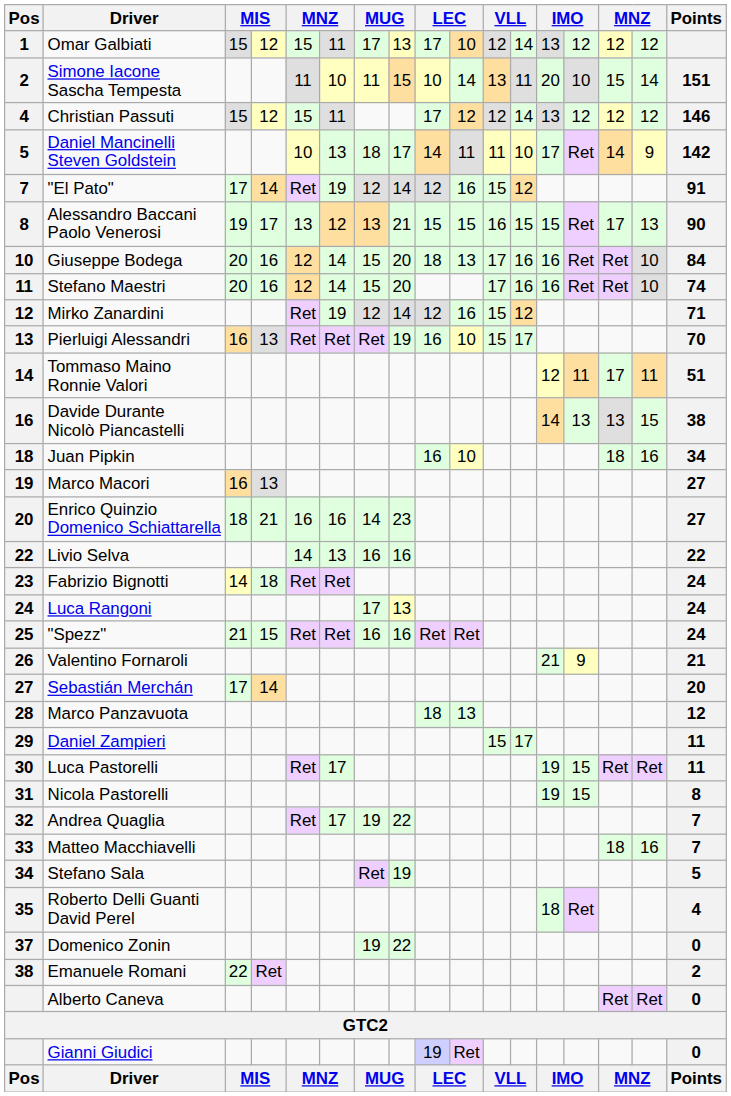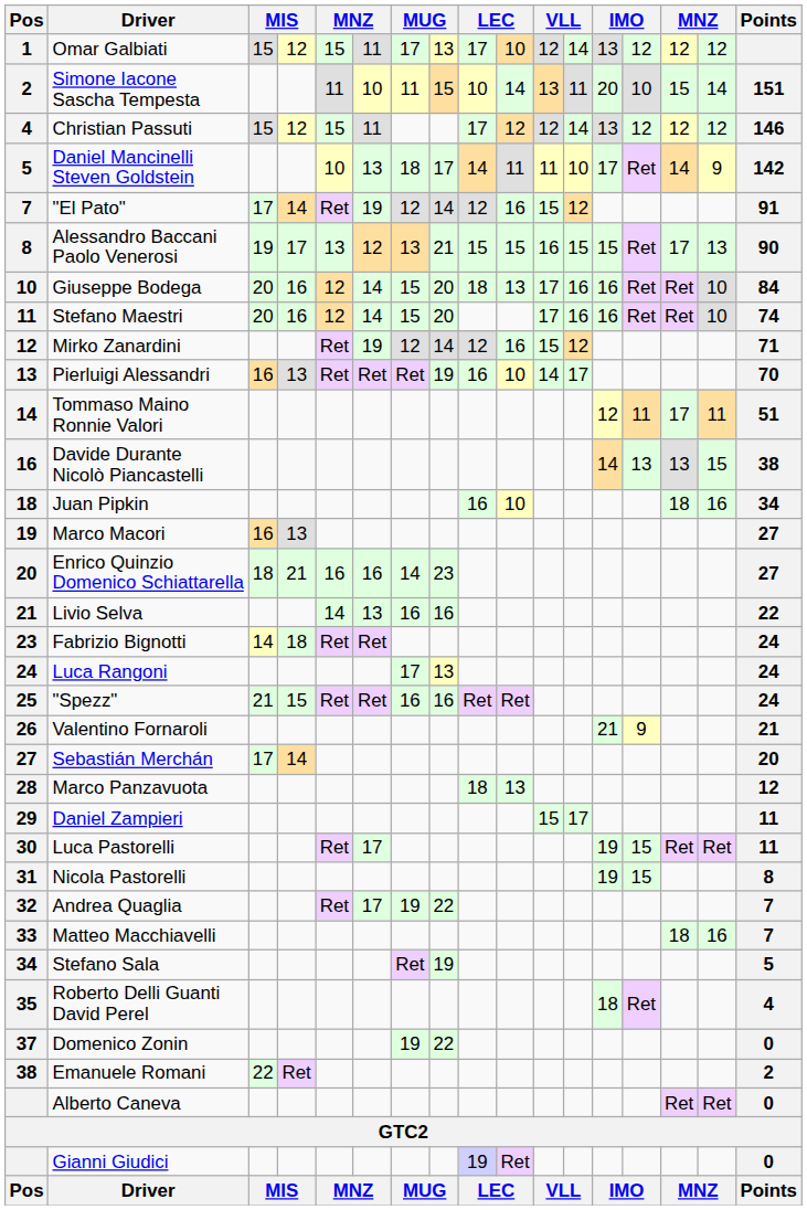Pierluigi Alessandri | column 11: 15 -> 14
Livio Selva | Pos: 22 -> 21
